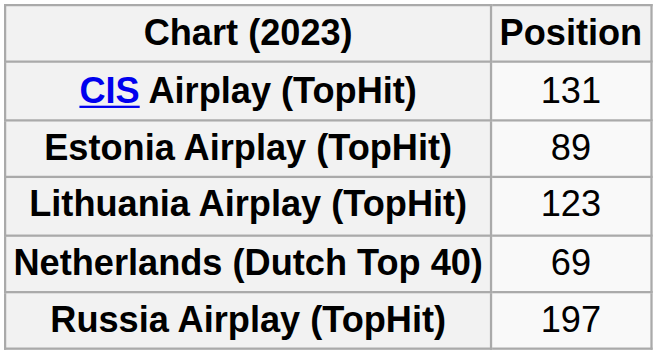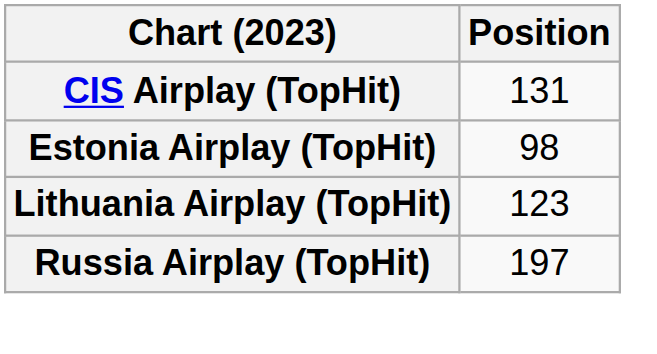Estonia Airplay (TopHit) | Position: 89 -> 98
- row: Netherlands (Dutch Top 40) | 69
